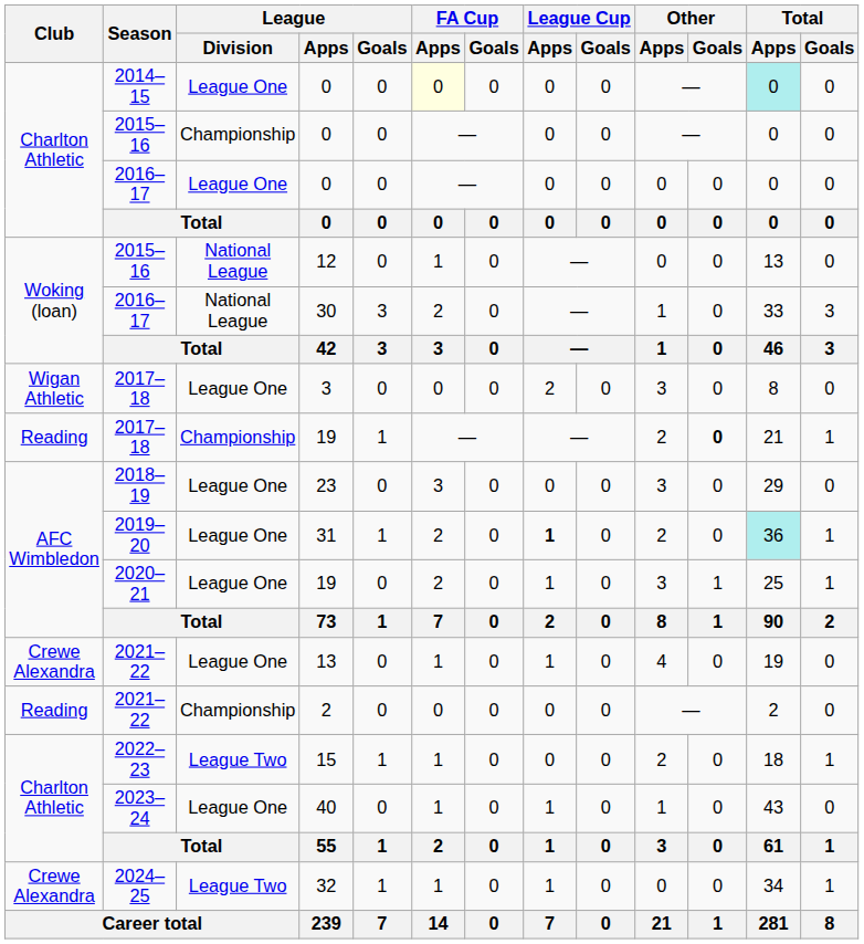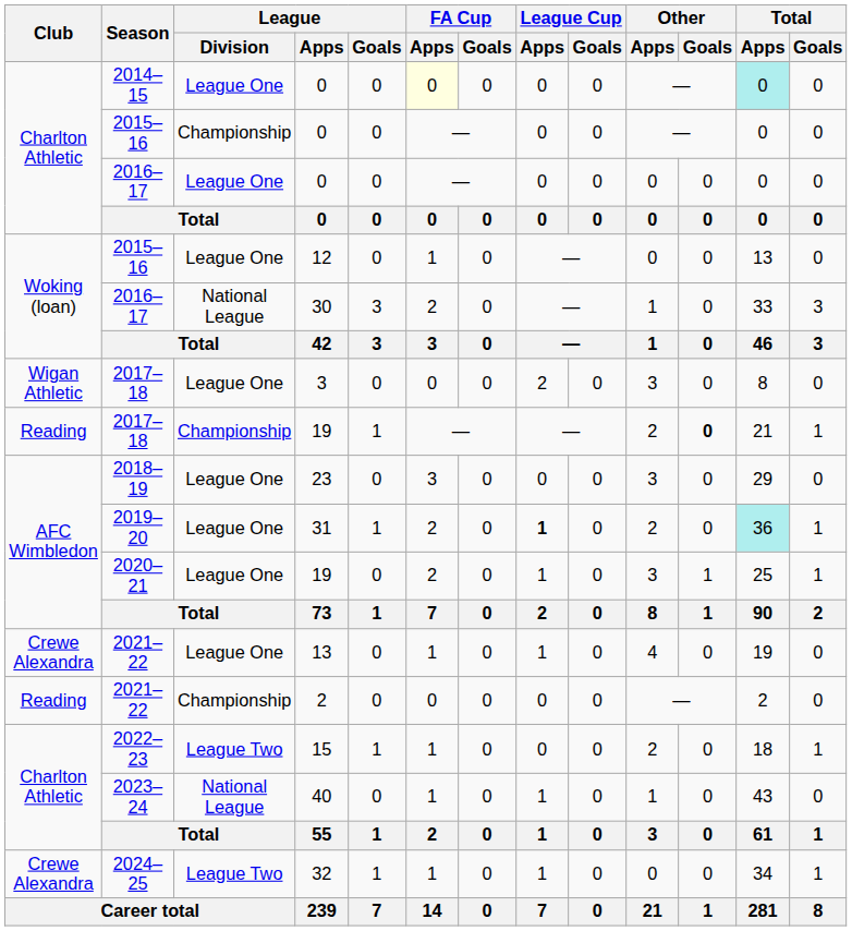12 | League / Division: National League -> League One
40 | League / Division: League One -> National League
